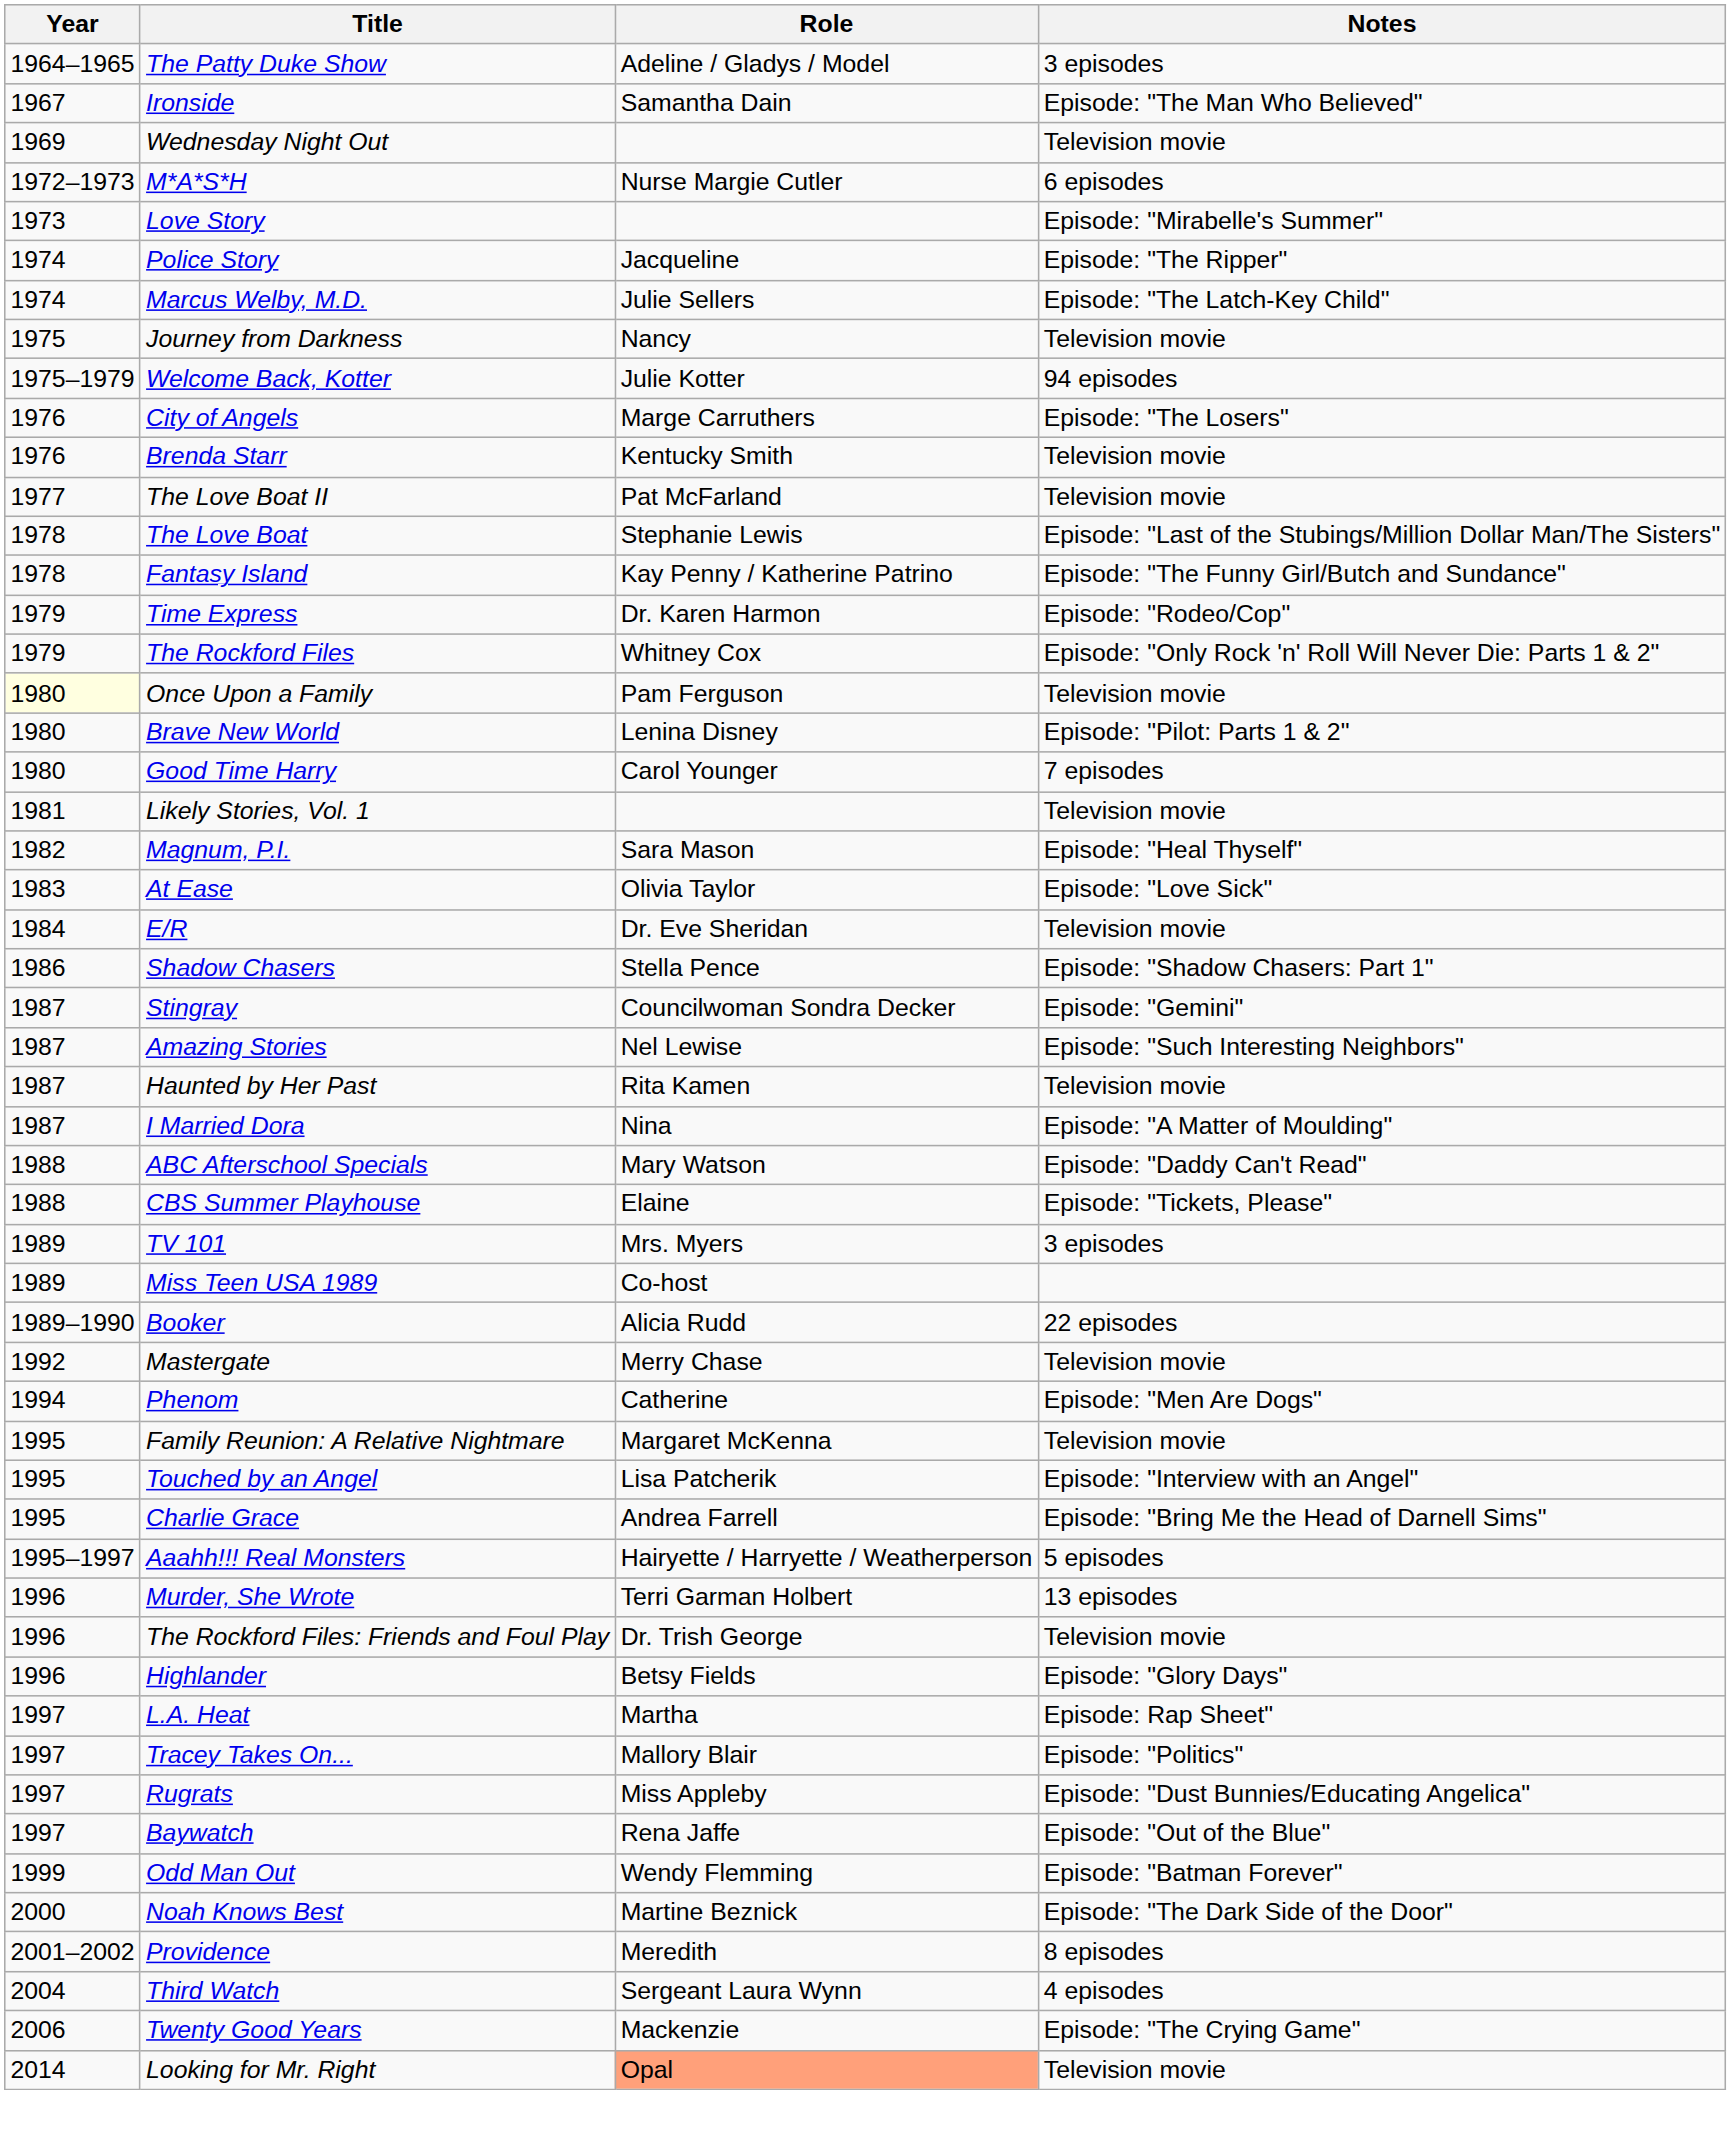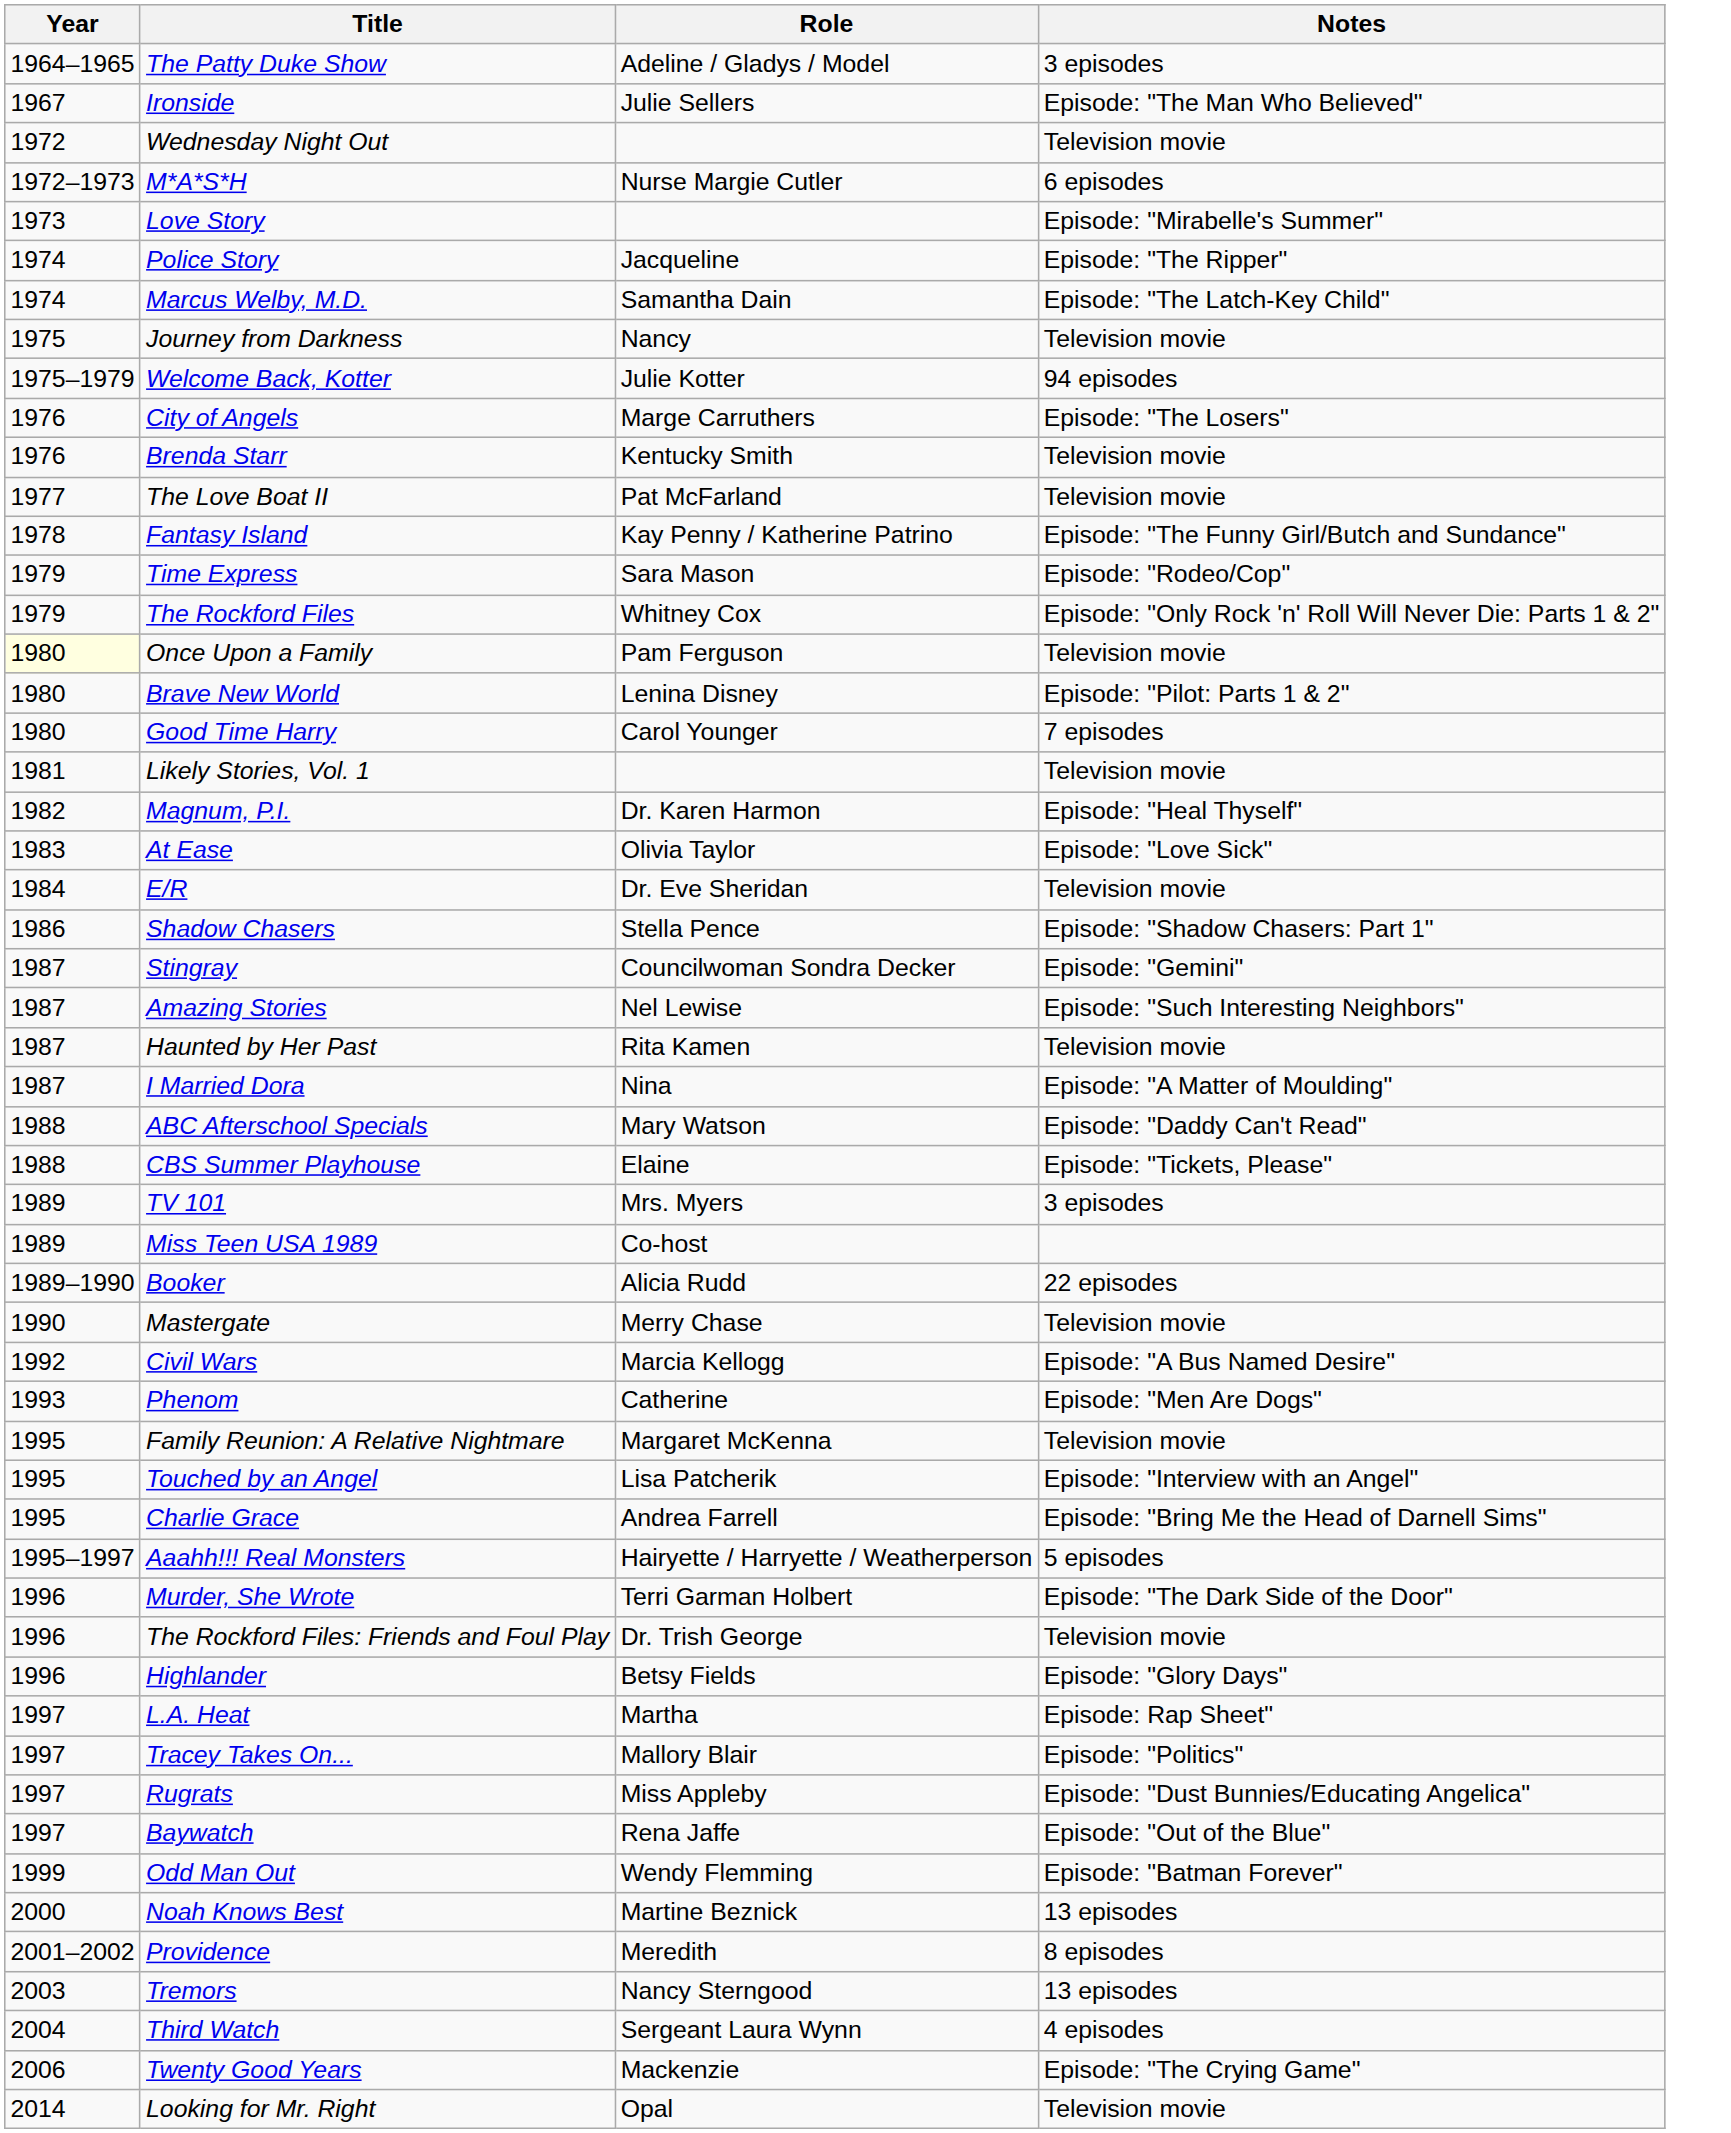Ironside | Role: Samantha Dain -> Julie Sellers
Wednesday Night Out | Year: 1969 -> 1972
Marcus Welby, M.D. | Role: Julie Sellers -> Samantha Dain
- row: 1978 | The Love Boat | Stephanie Lewis | Episode: "Last of the Stubings/Million Dollar Man/The Sisters"
Time Express | Role: Dr. Karen Harmon -> Sara Mason
Magnum, P.I. | Role: Sara Mason -> Dr. Karen Harmon
Mastergate | Year: 1992 -> 1990
+ row: 1992 | Civil Wars | Marcia Kellogg | Episode: "A Bus Named Desire"
Phenom | Year: 1994 -> 1993
Murder, She Wrote | Notes: 13 episodes -> Episode: "The Dark Side of the Door"
Noah Knows Best | Notes: Episode: "The Dark Side of the Door" -> 13 episodes
+ row: 2003 | Tremors | Nancy Sterngood | 13 episodes
Looking for Mr. Right | Role: lightsalmon background -> no background
